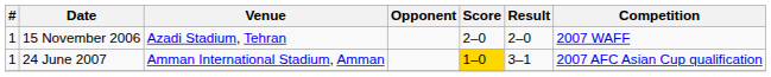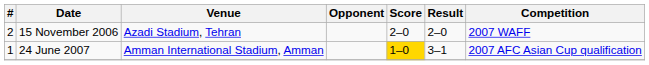15 November 2006 | #: 1 -> 2
